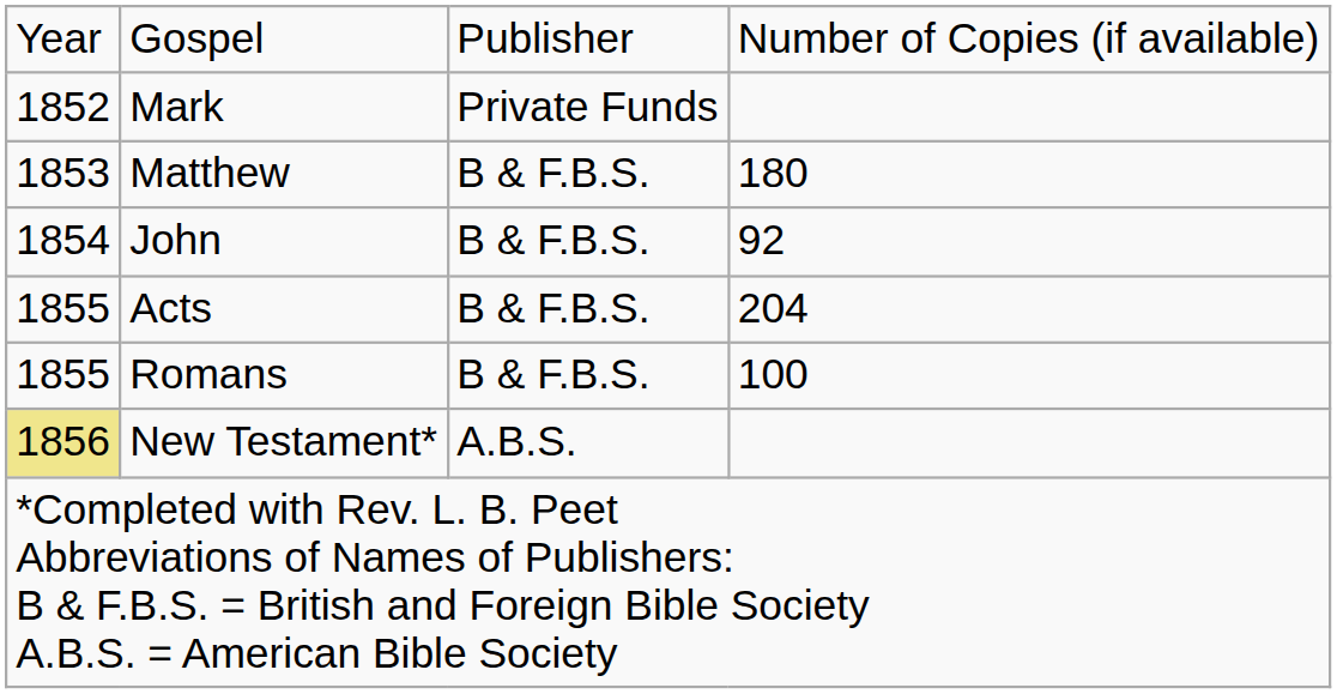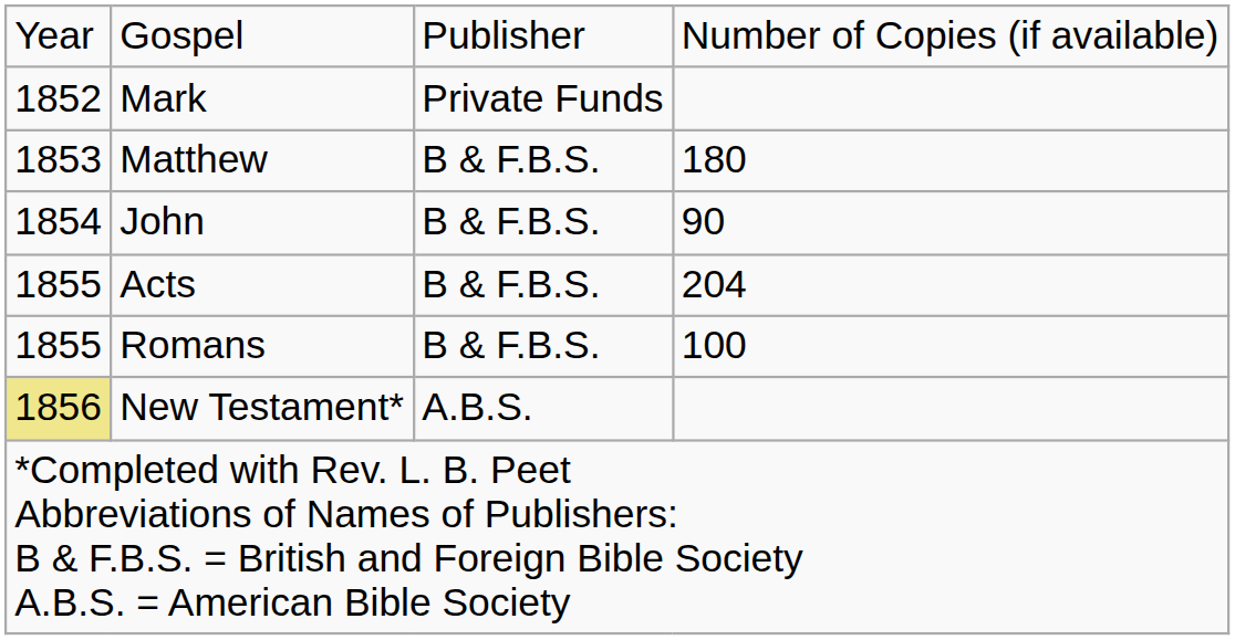John | column 4: 92 -> 90
